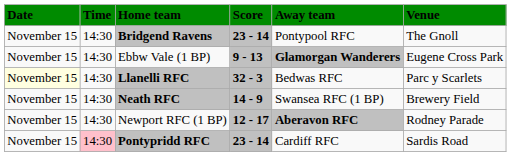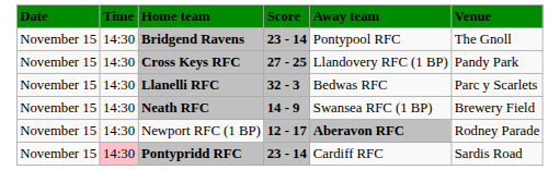+ row: November 15 | 14:30 | Cross Keys RFC | 27 - 25 | Llandovery RFC (1 BP) | Pandy Park
- row: November 15 | 14:30 | Ebbw Vale (1 BP) | 9 - 13 | Glamorgan Wanderers | Eugene Cross Park
Llanelli RFC | Date: lightyellow background -> no background
